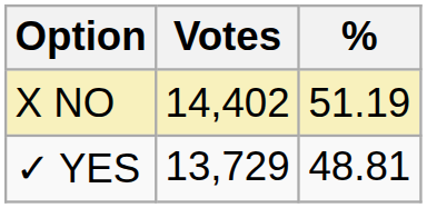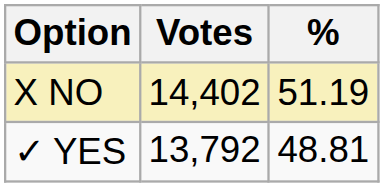✓ YES | Votes: 13,729 -> 13,792
